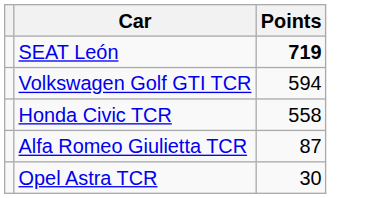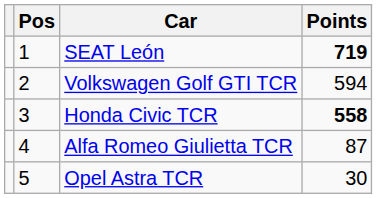+ column: Pos | 1 | 2 | 3 | 4 | 5
Honda Civic TCR | Points: normal -> bold
